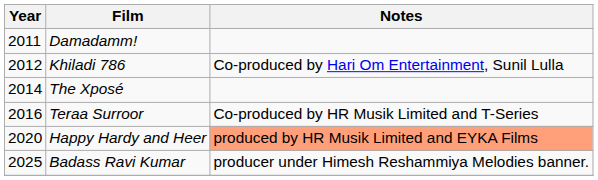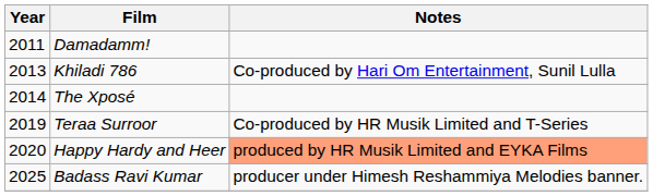Khiladi 786 | Year: 2012 -> 2013
Teraa Surroor | Year: 2016 -> 2019
